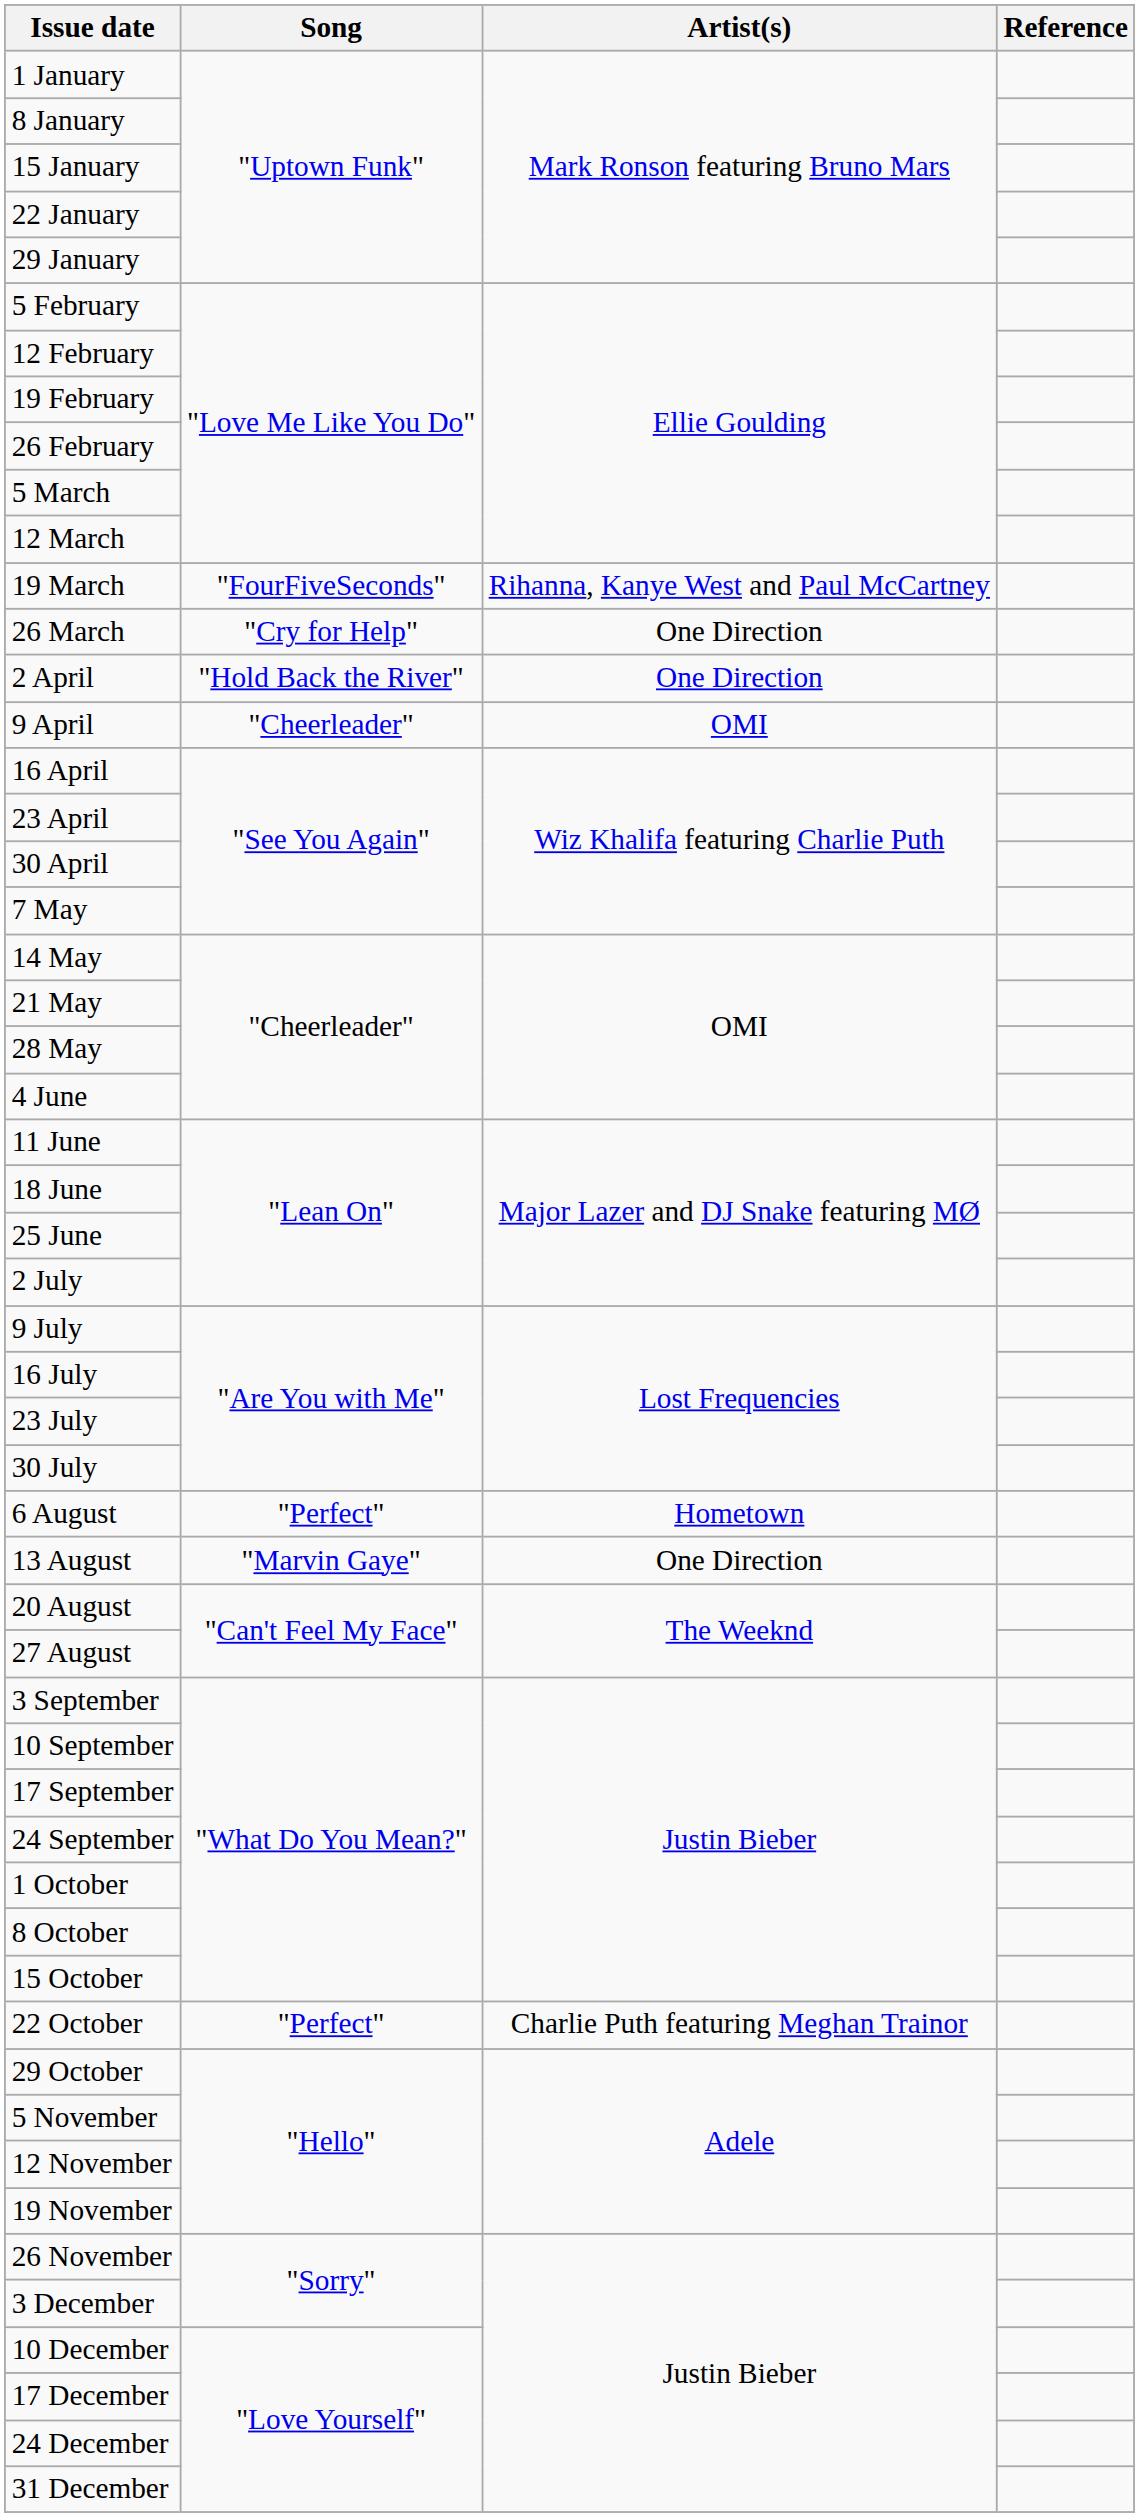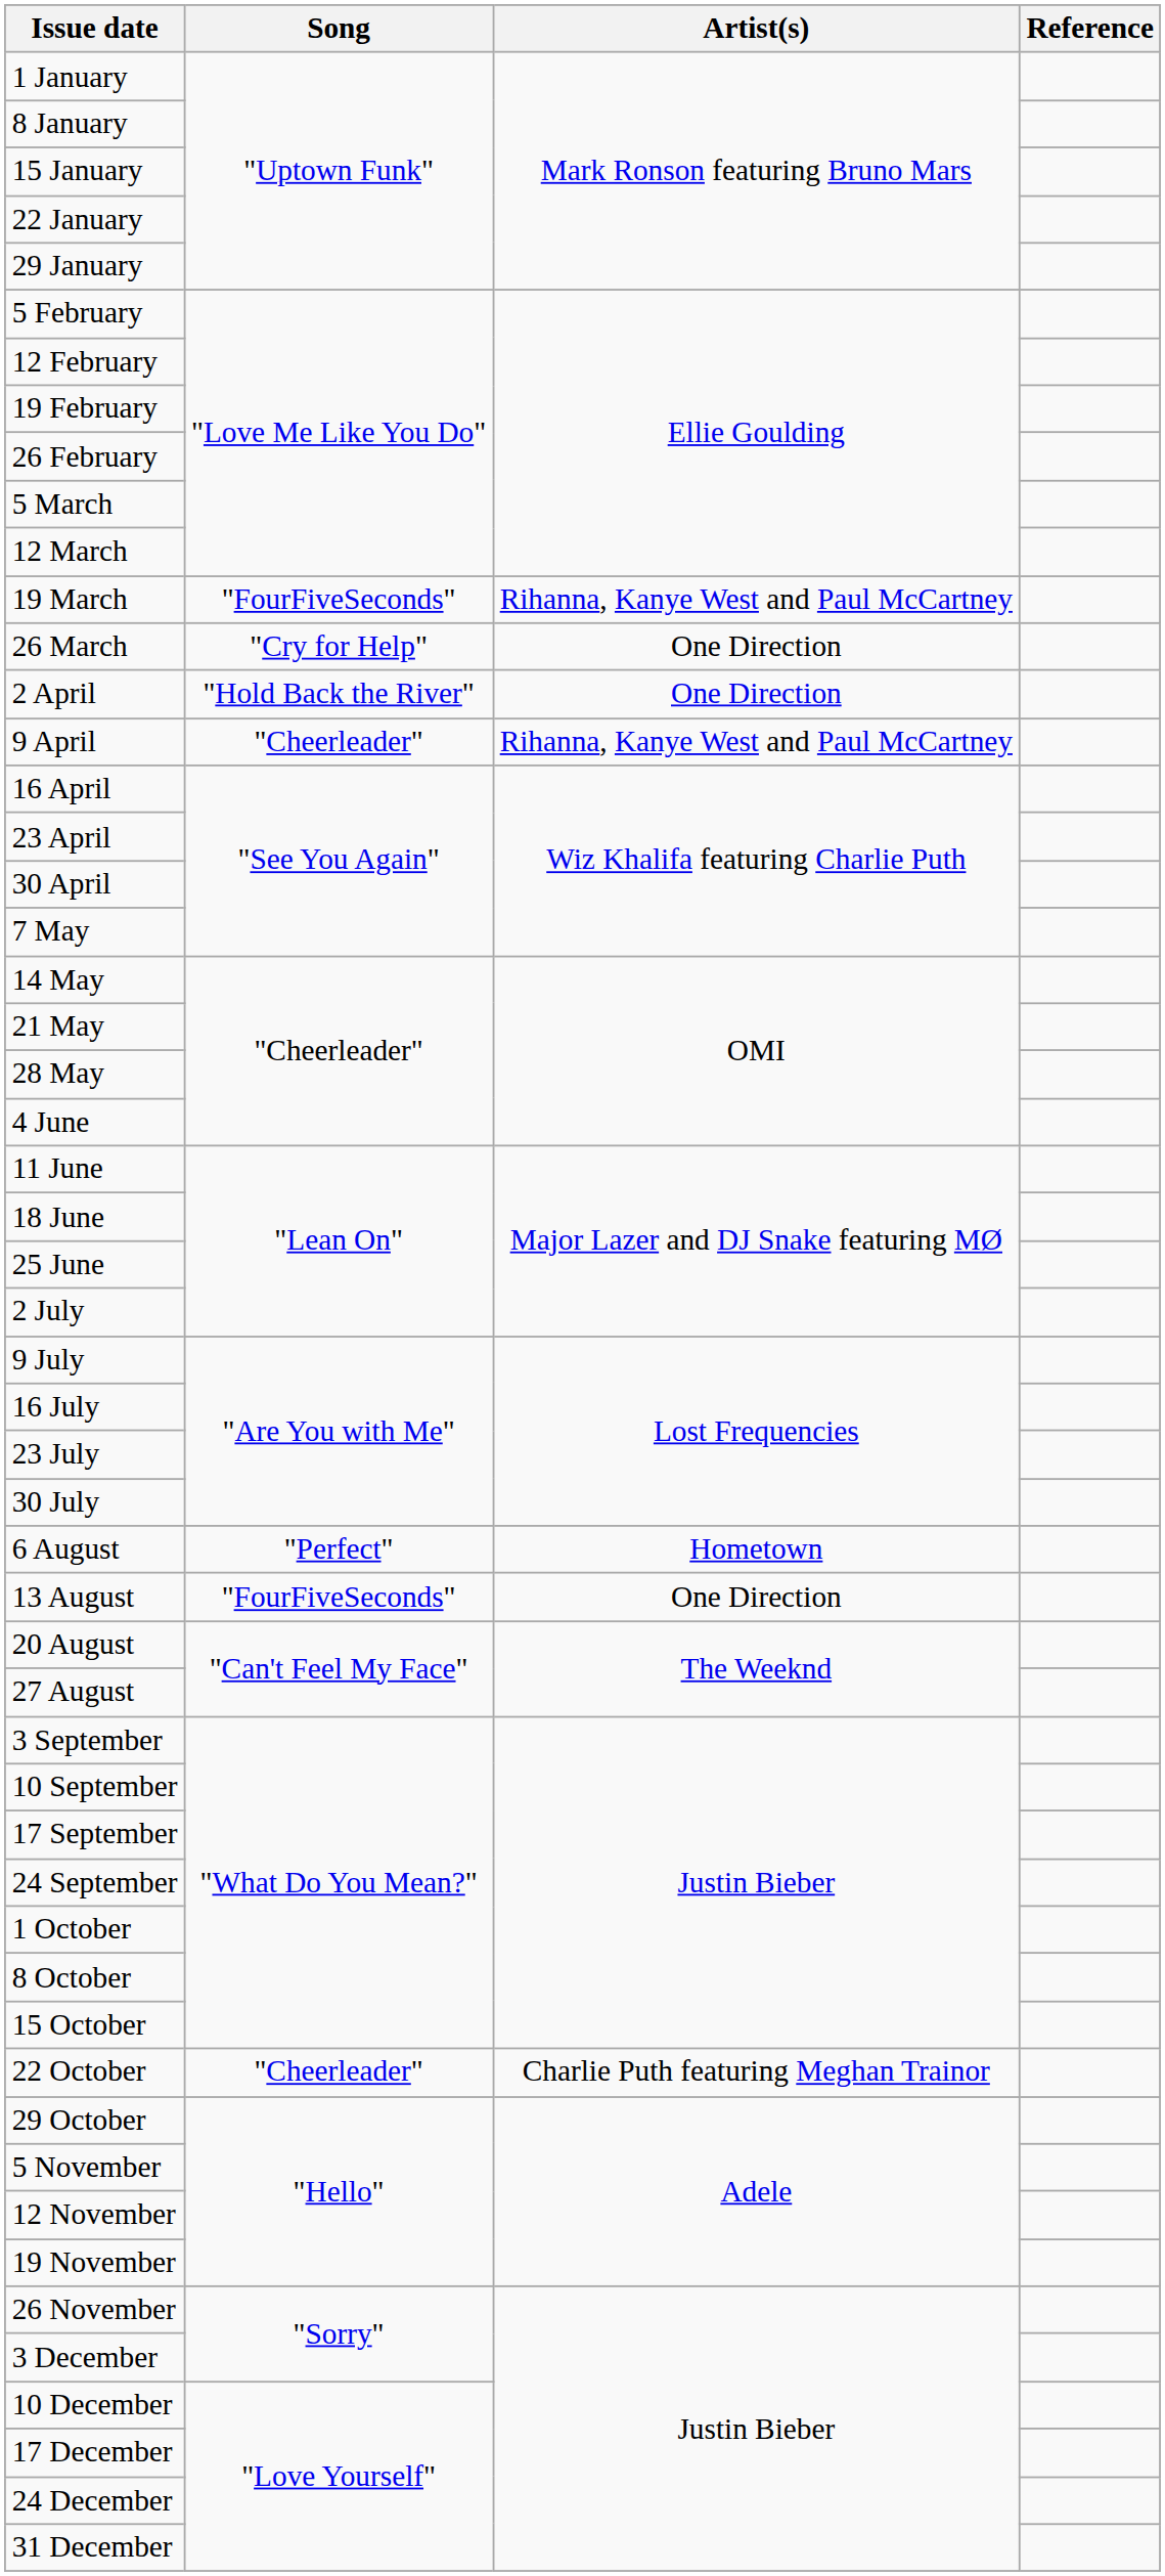9 April | Artist(s): OMI -> Rihanna, Kanye West and Paul McCartney
13 August | Song: "Marvin Gaye" -> "FourFiveSeconds"
22 October | Song: "Perfect" -> "Cheerleader"
